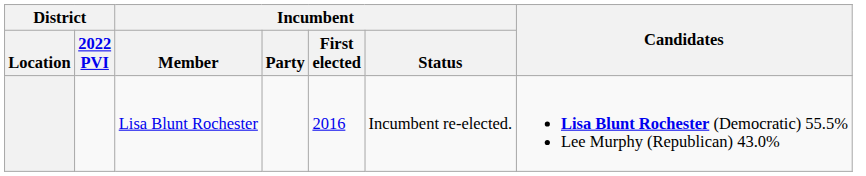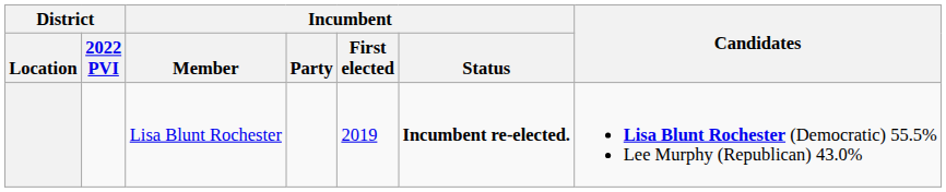Lisa Blunt Rochester | Incumbent / First elected: 2016 -> 2019
Lisa Blunt Rochester | Incumbent / Status: normal -> bold
